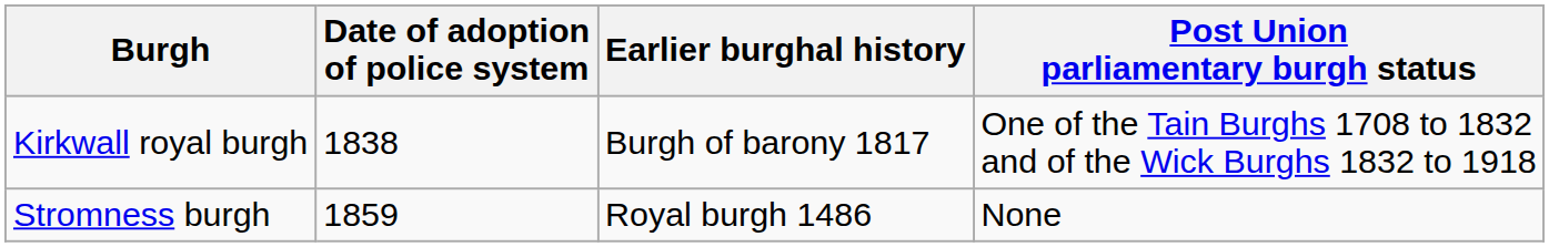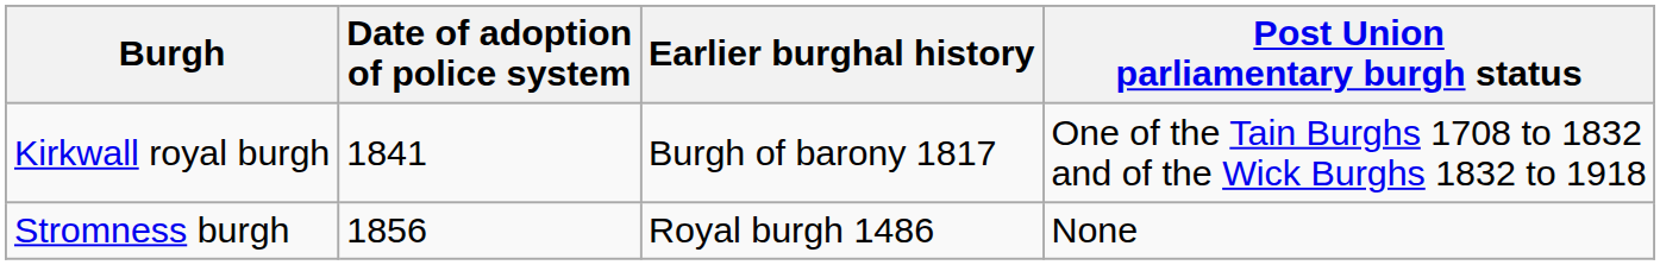Kirkwall royal burgh | Date of adoption of police system: 1838 -> 1841
Stromness burgh | Date of adoption of police system: 1859 -> 1856
